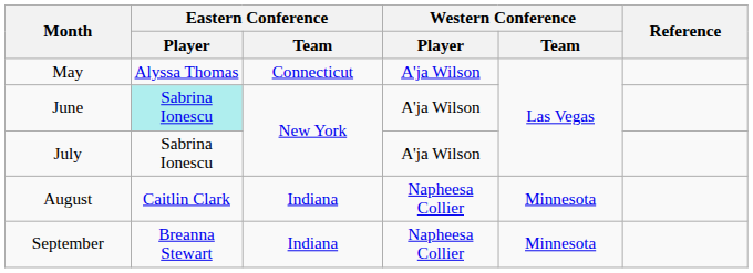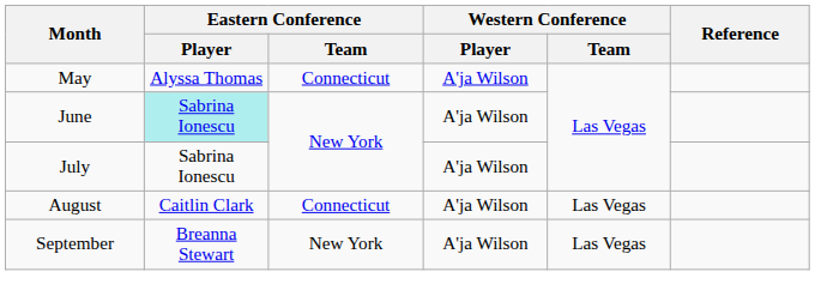August | Eastern Conference / Team: Indiana -> Connecticut
August | Western Conference / Player: Napheesa Collier -> A'ja Wilson
August | Western Conference / Team: Minnesota -> Las Vegas
September | Eastern Conference / Team: Indiana -> New York
September | Western Conference / Player: Napheesa Collier -> A'ja Wilson
September | Western Conference / Team: Minnesota -> Las Vegas
